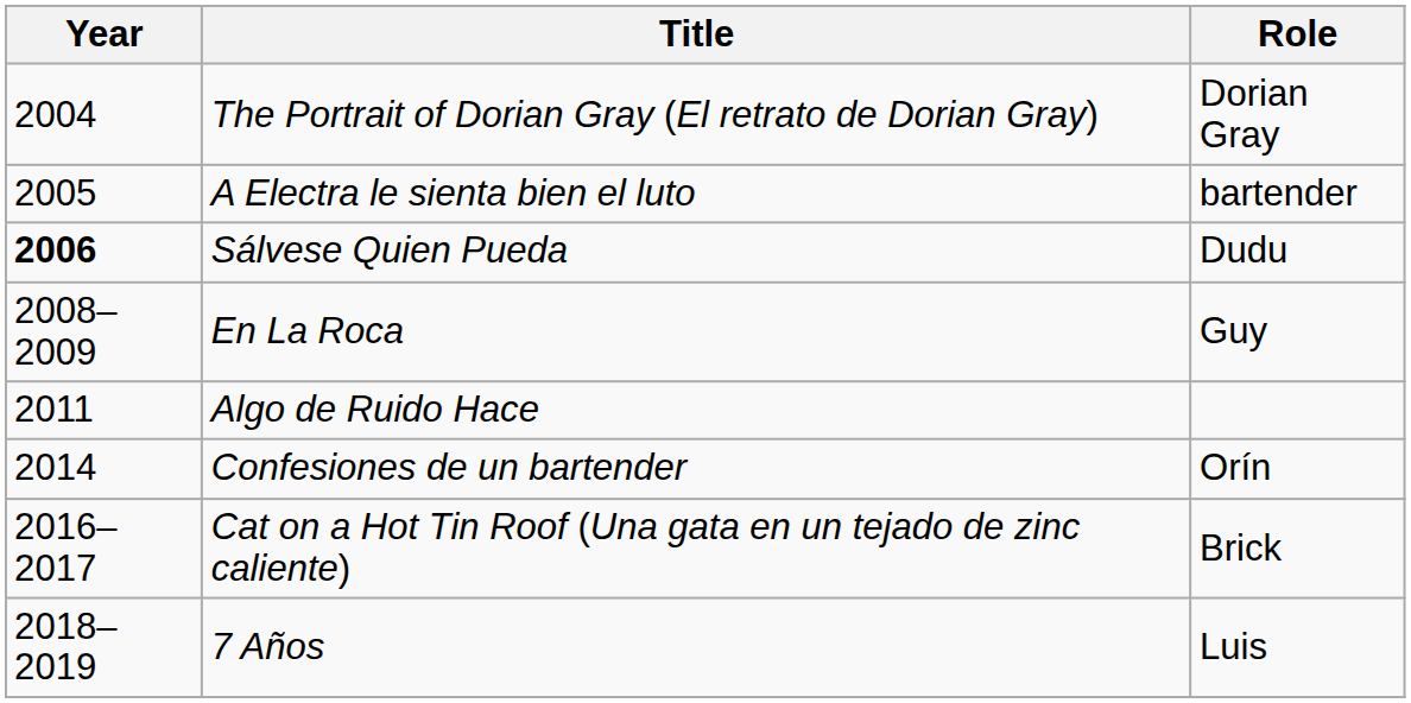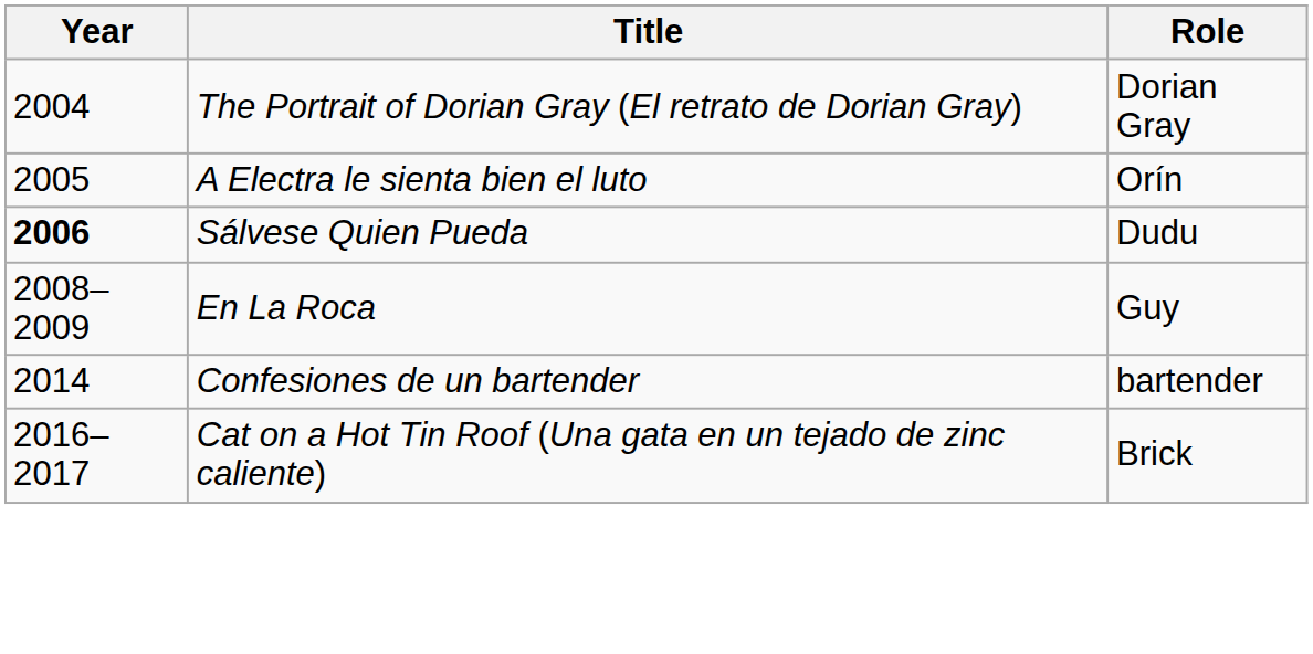A Electra le sienta bien el luto | Role: bartender -> Orín
- row: 2011 | Algo de Ruido Hace
Confesiones de un bartender | Role: Orín -> bartender
- row: 2018–2019 | 7 Años | Luis
